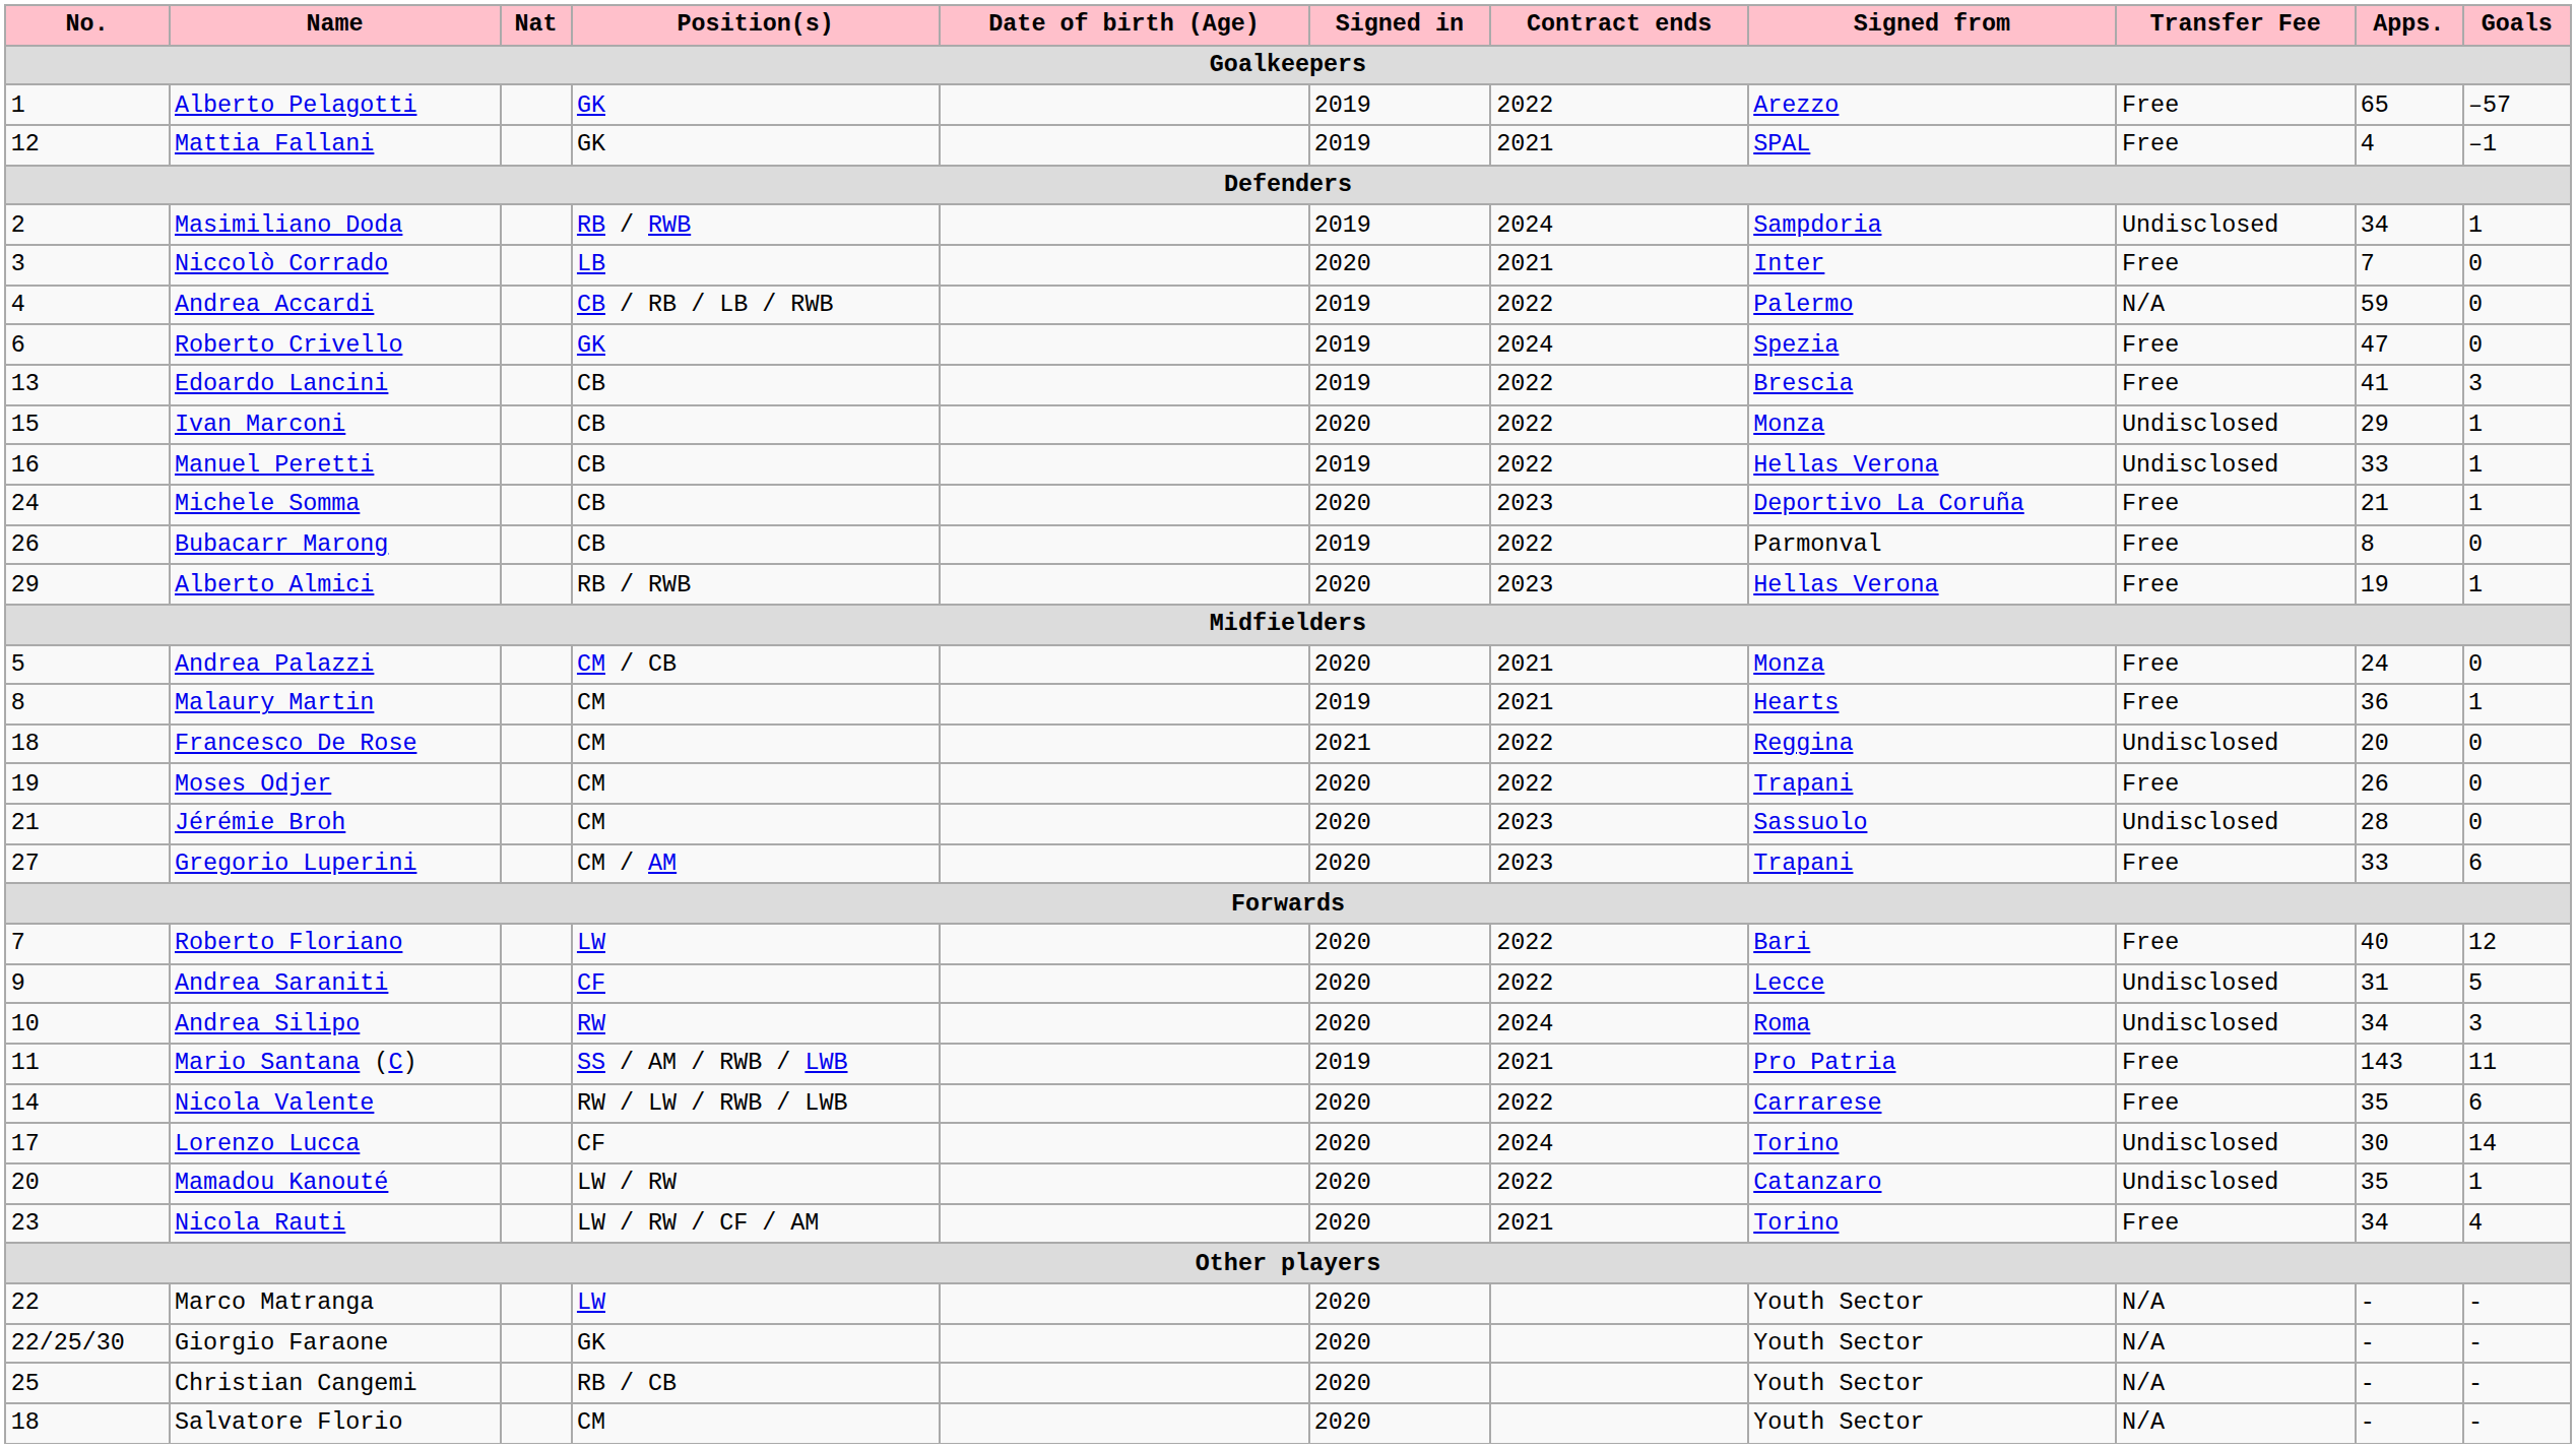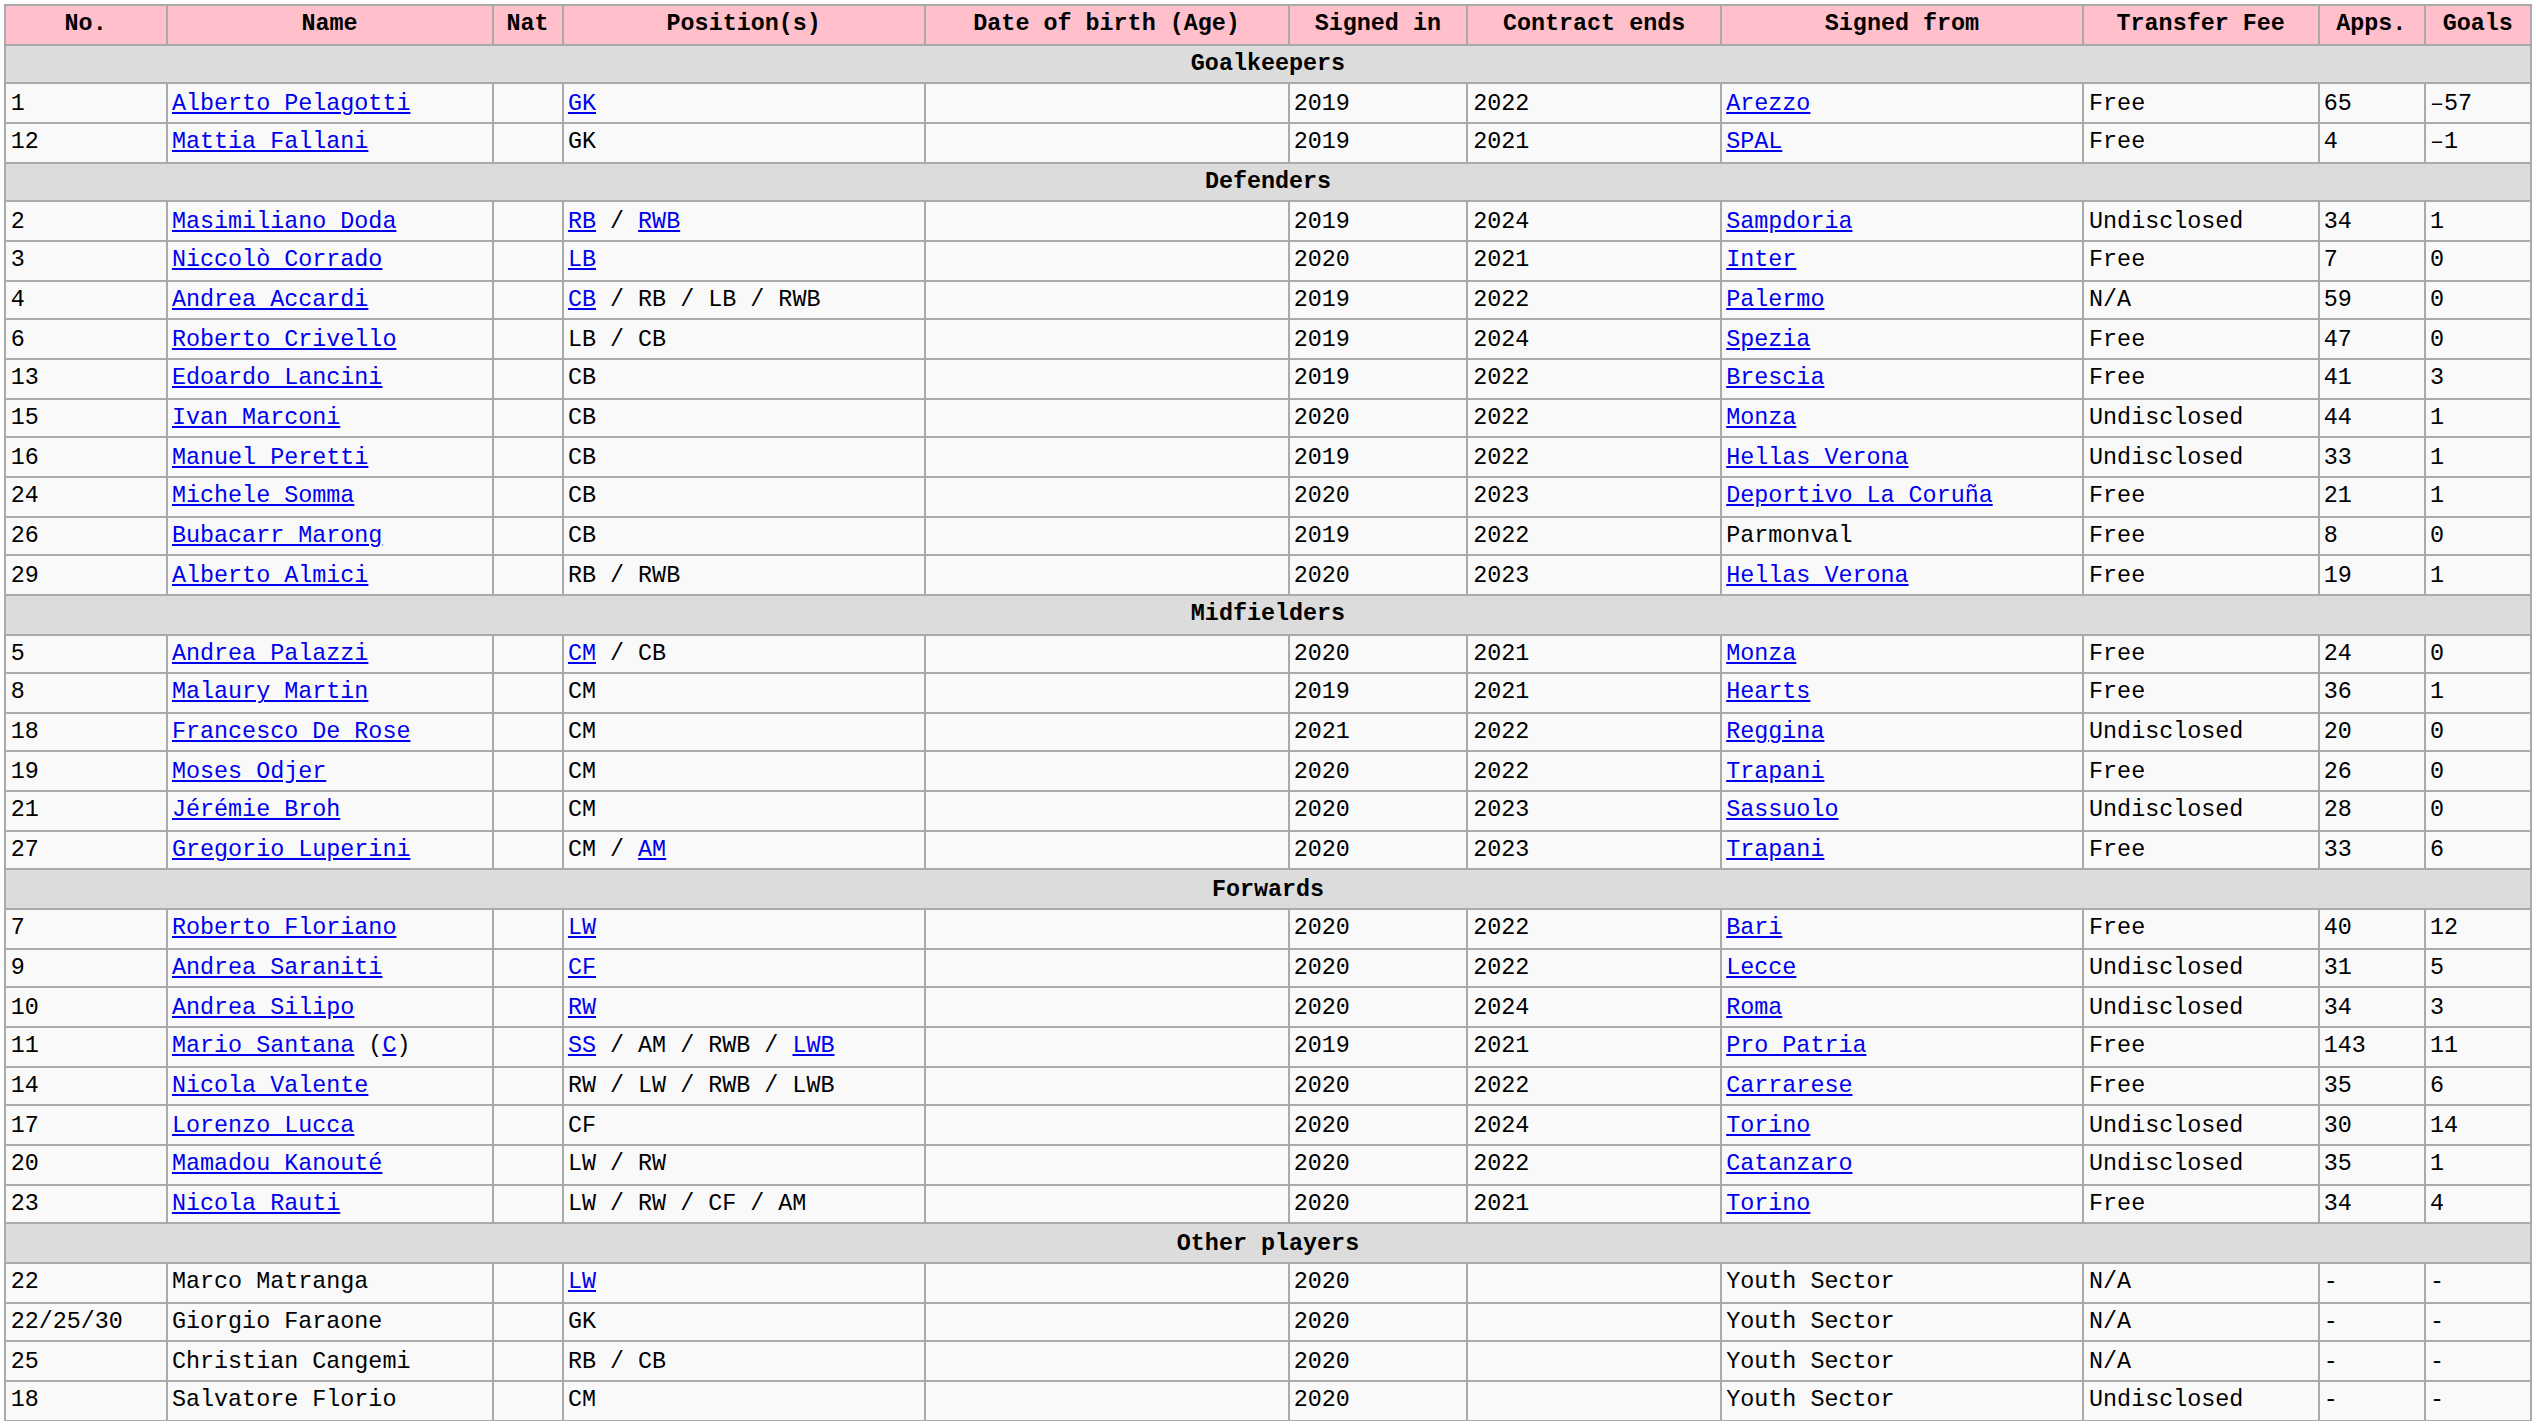Roberto Crivello | Position(s): GK -> LB / CB
Ivan Marconi | Apps.: 29 -> 44
Salvatore Florio | Transfer Fee: N/A -> Undisclosed
